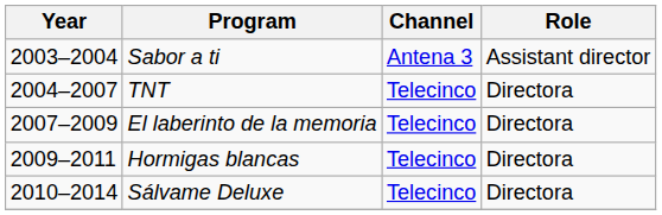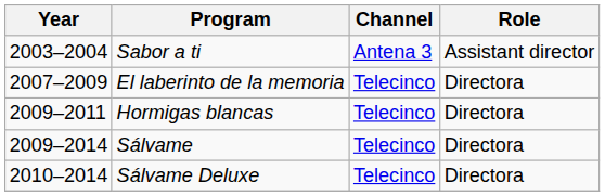- row: 2004–2007 | TNT | Telecinco | Directora
+ row: 2009–2014 | Sálvame | Telecinco | Directora
